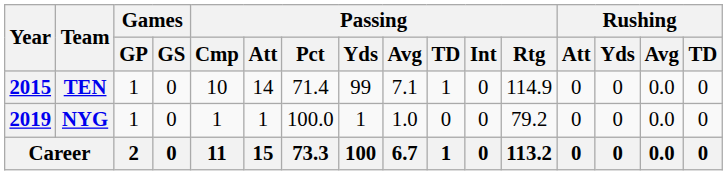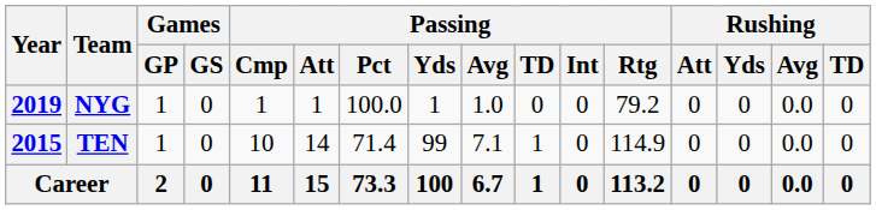rows swapped: TEN <-> NYG
